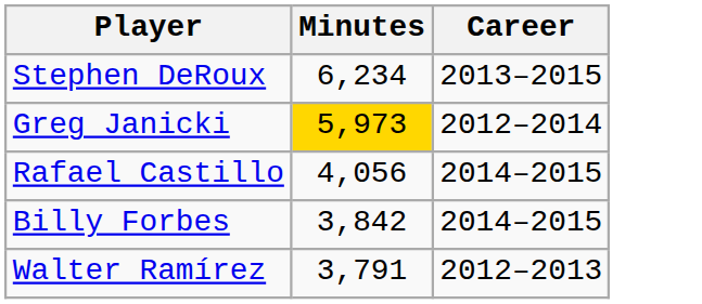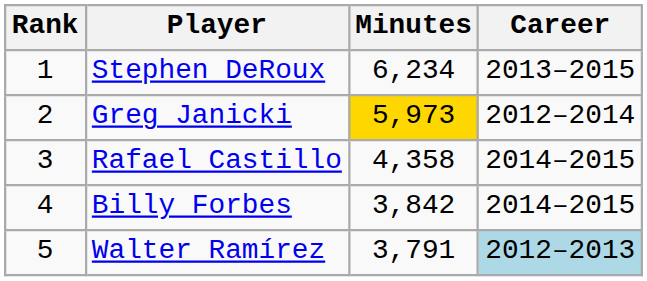+ column: Rank | 1 | 2 | 3 | 4 | 5
Rafael Castillo | Minutes: 4,056 -> 4,358
Walter Ramírez | Career: no background -> lightblue background
